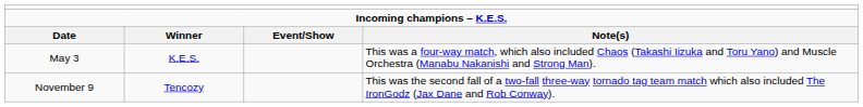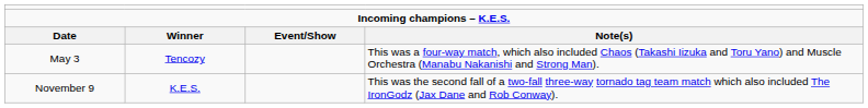May 3 | column 2: K.E.S. -> Tencozy
November 9 | column 2: Tencozy -> K.E.S.
